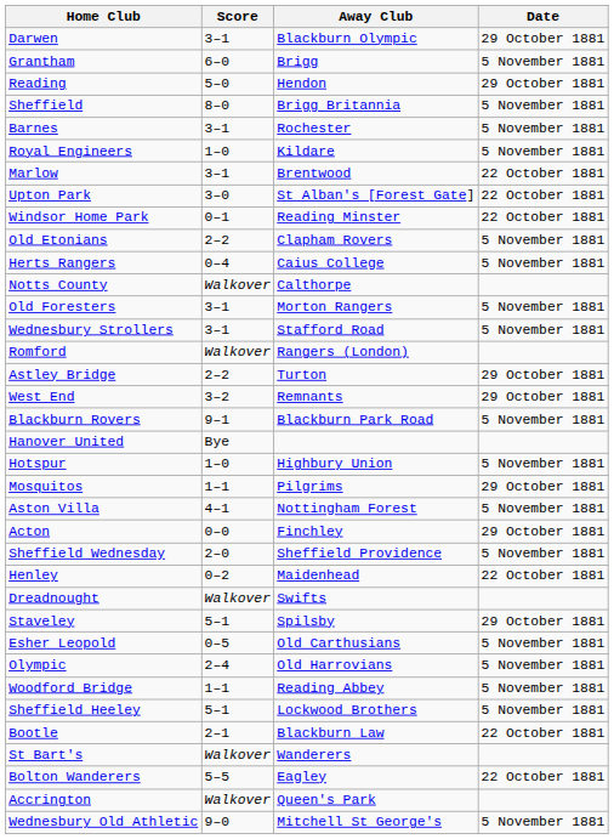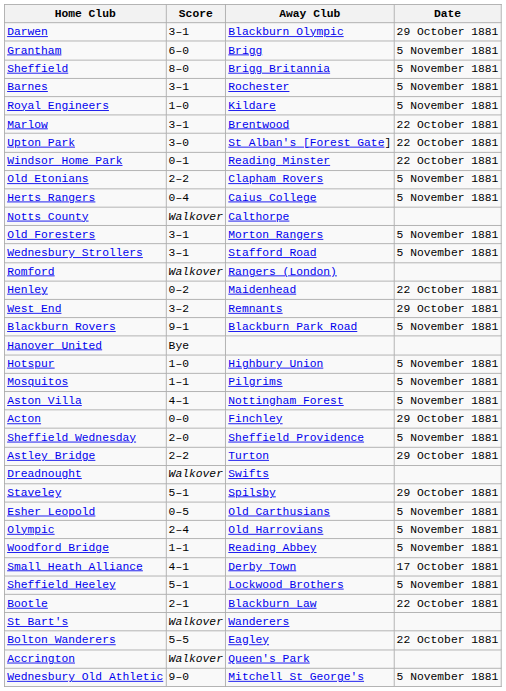- row: Reading | 5–0 | Hendon | 29 October 1881
rows swapped: Henley <-> Astley Bridge
Mosquitos | Date: 29 October 1881 -> 5 November 1881
+ row: Small Heath Alliance | 4–1 | Derby Town | 17 October 1881
